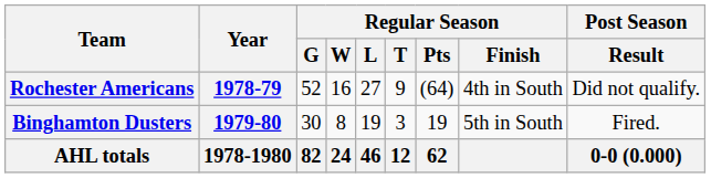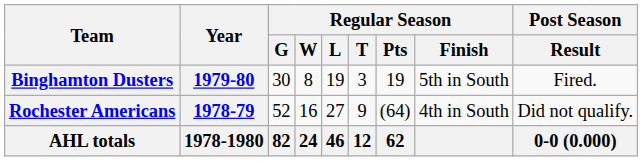rows swapped: Rochester Americans <-> Binghamton Dusters
